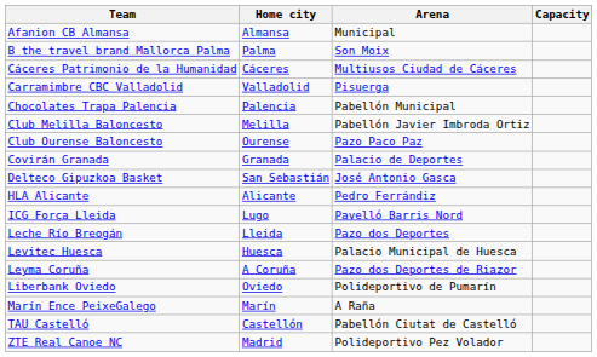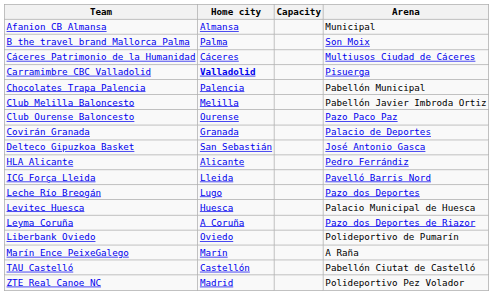columns swapped: Arena <-> Capacity
Carramimbre CBC Valladolid | Home city: normal -> bold
ICG Força Lleida | Home city: Lugo -> Lleida
Leche Río Breogán | Home city: Lleida -> Lugo
